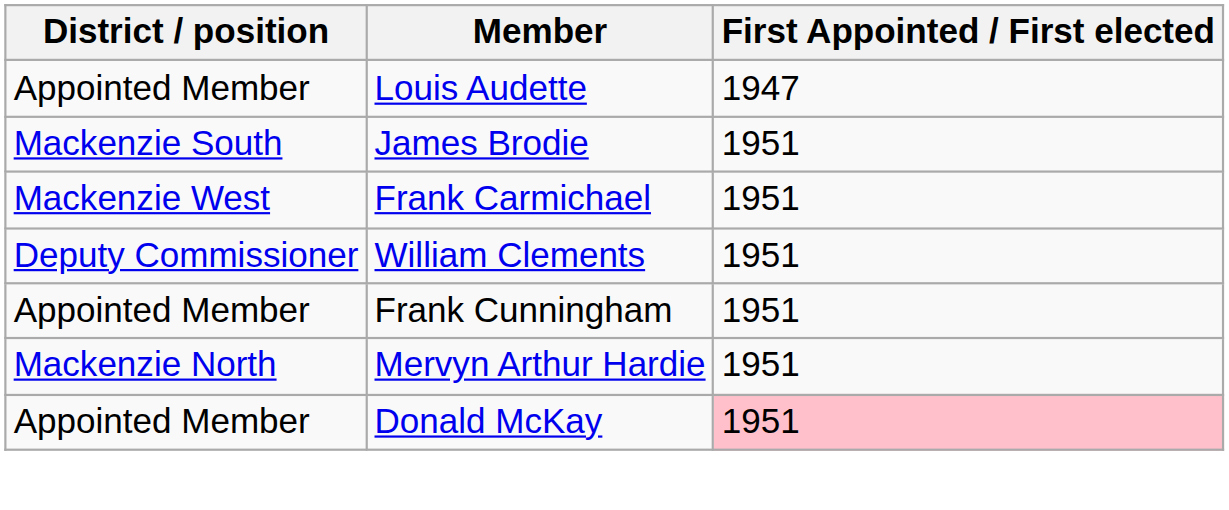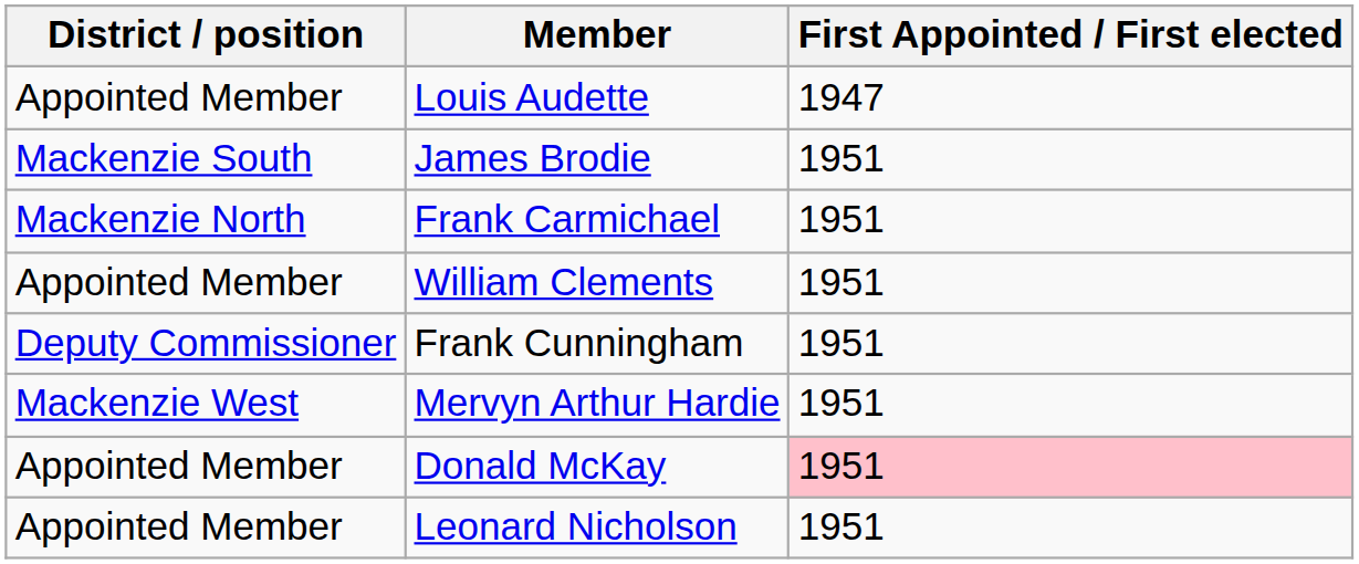Frank Carmichael | District / position: Mackenzie West -> Mackenzie North
William Clements | District / position: Deputy Commissioner -> Appointed Member
Frank Cunningham | District / position: Appointed Member -> Deputy Commissioner
Mervyn Arthur Hardie | District / position: Mackenzie North -> Mackenzie West
+ row: Appointed Member | Leonard Nicholson | 1951
